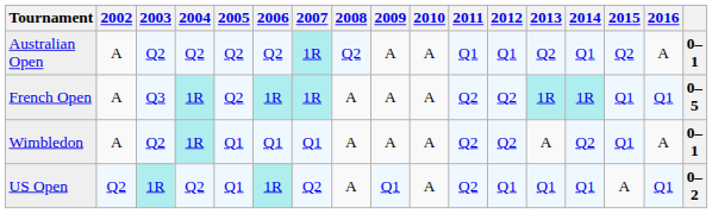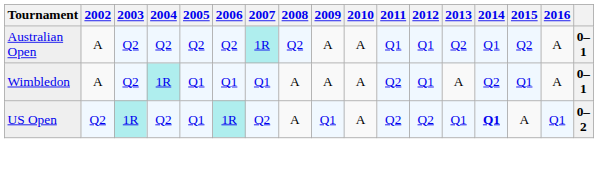- row: French Open | A | Q3 | 1R | Q2 | 1R | 1R | A | A | A | Q2 | Q2 | 1R | 1R | Q1 | Q1 | 0–5
Wimbledon | 2012: Q2 -> Q1
US Open | 2012: Q1 -> Q2
US Open | 2014: normal -> bold
